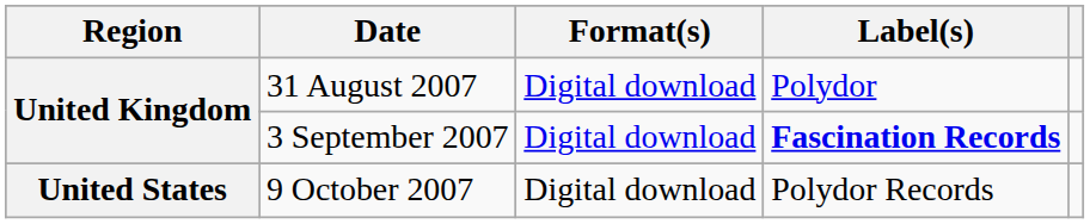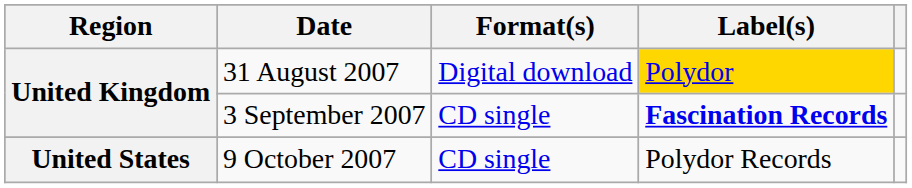31 August 2007 | Label(s): no background -> gold background
3 September 2007 | Format(s): Digital download -> CD single
9 October 2007 | Format(s): Digital download -> CD single
